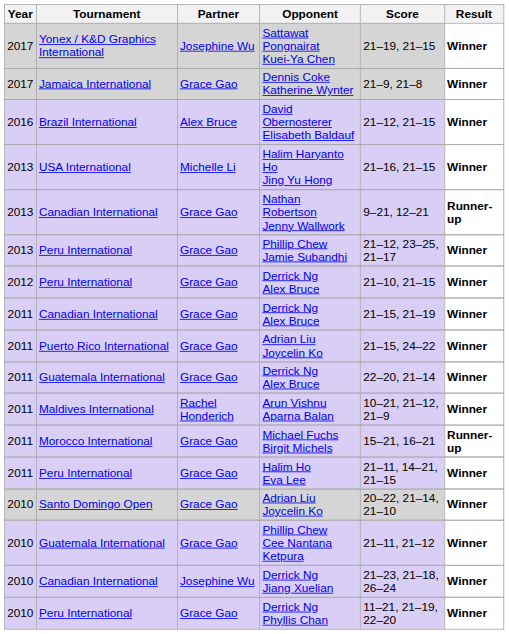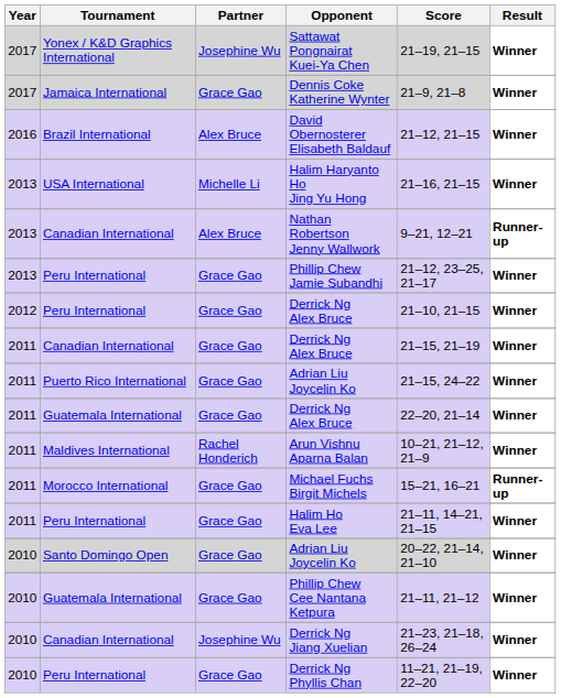Nathan Robertson Jenny Wallwork | Partner: Grace Gao -> Alex Bruce
